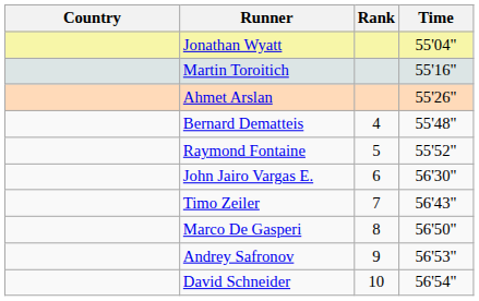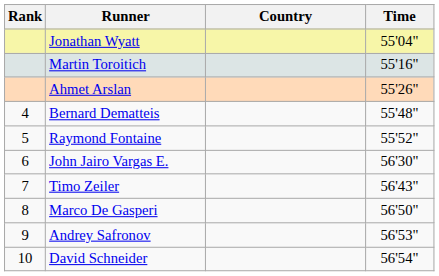columns swapped: Rank <-> Country
